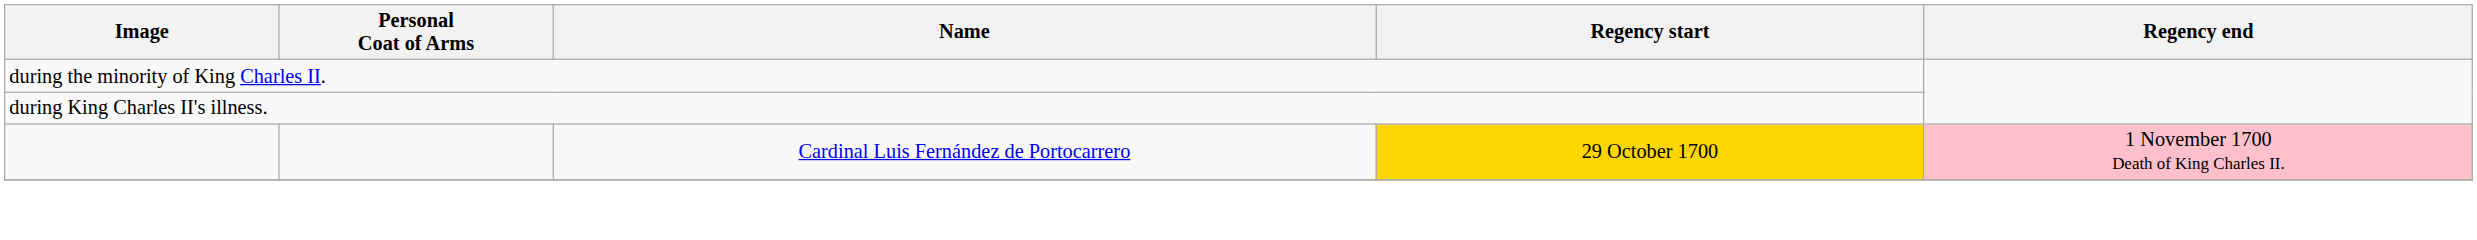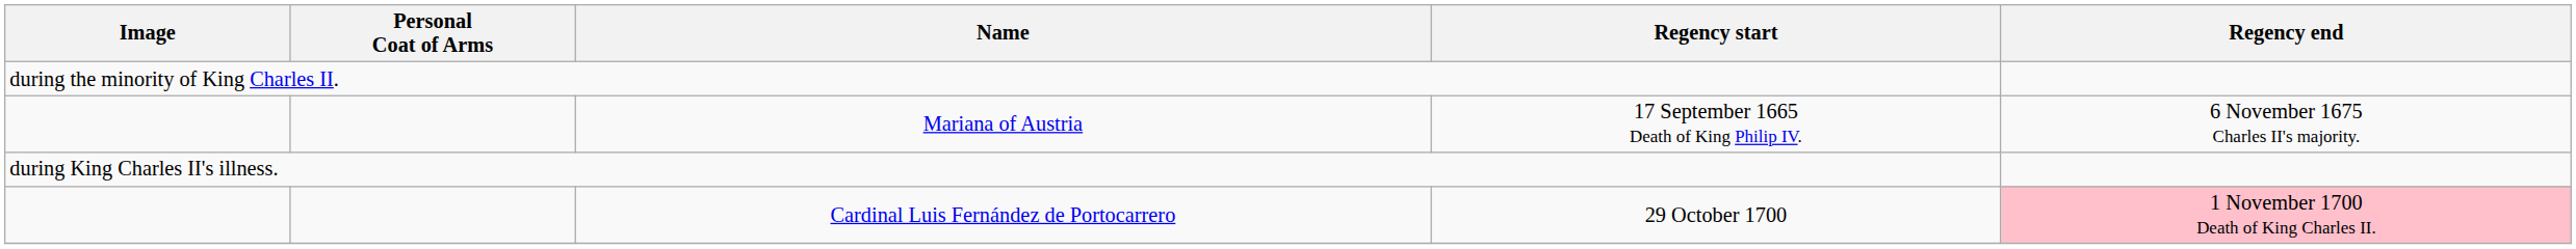+ row: Mariana of Austria | 17 September 1665 Death of King Philip IV. | 6 November 1675 Charles II's majority.
Cardinal Luis Fernández de Portocarrero | Regency start: gold background -> no background
